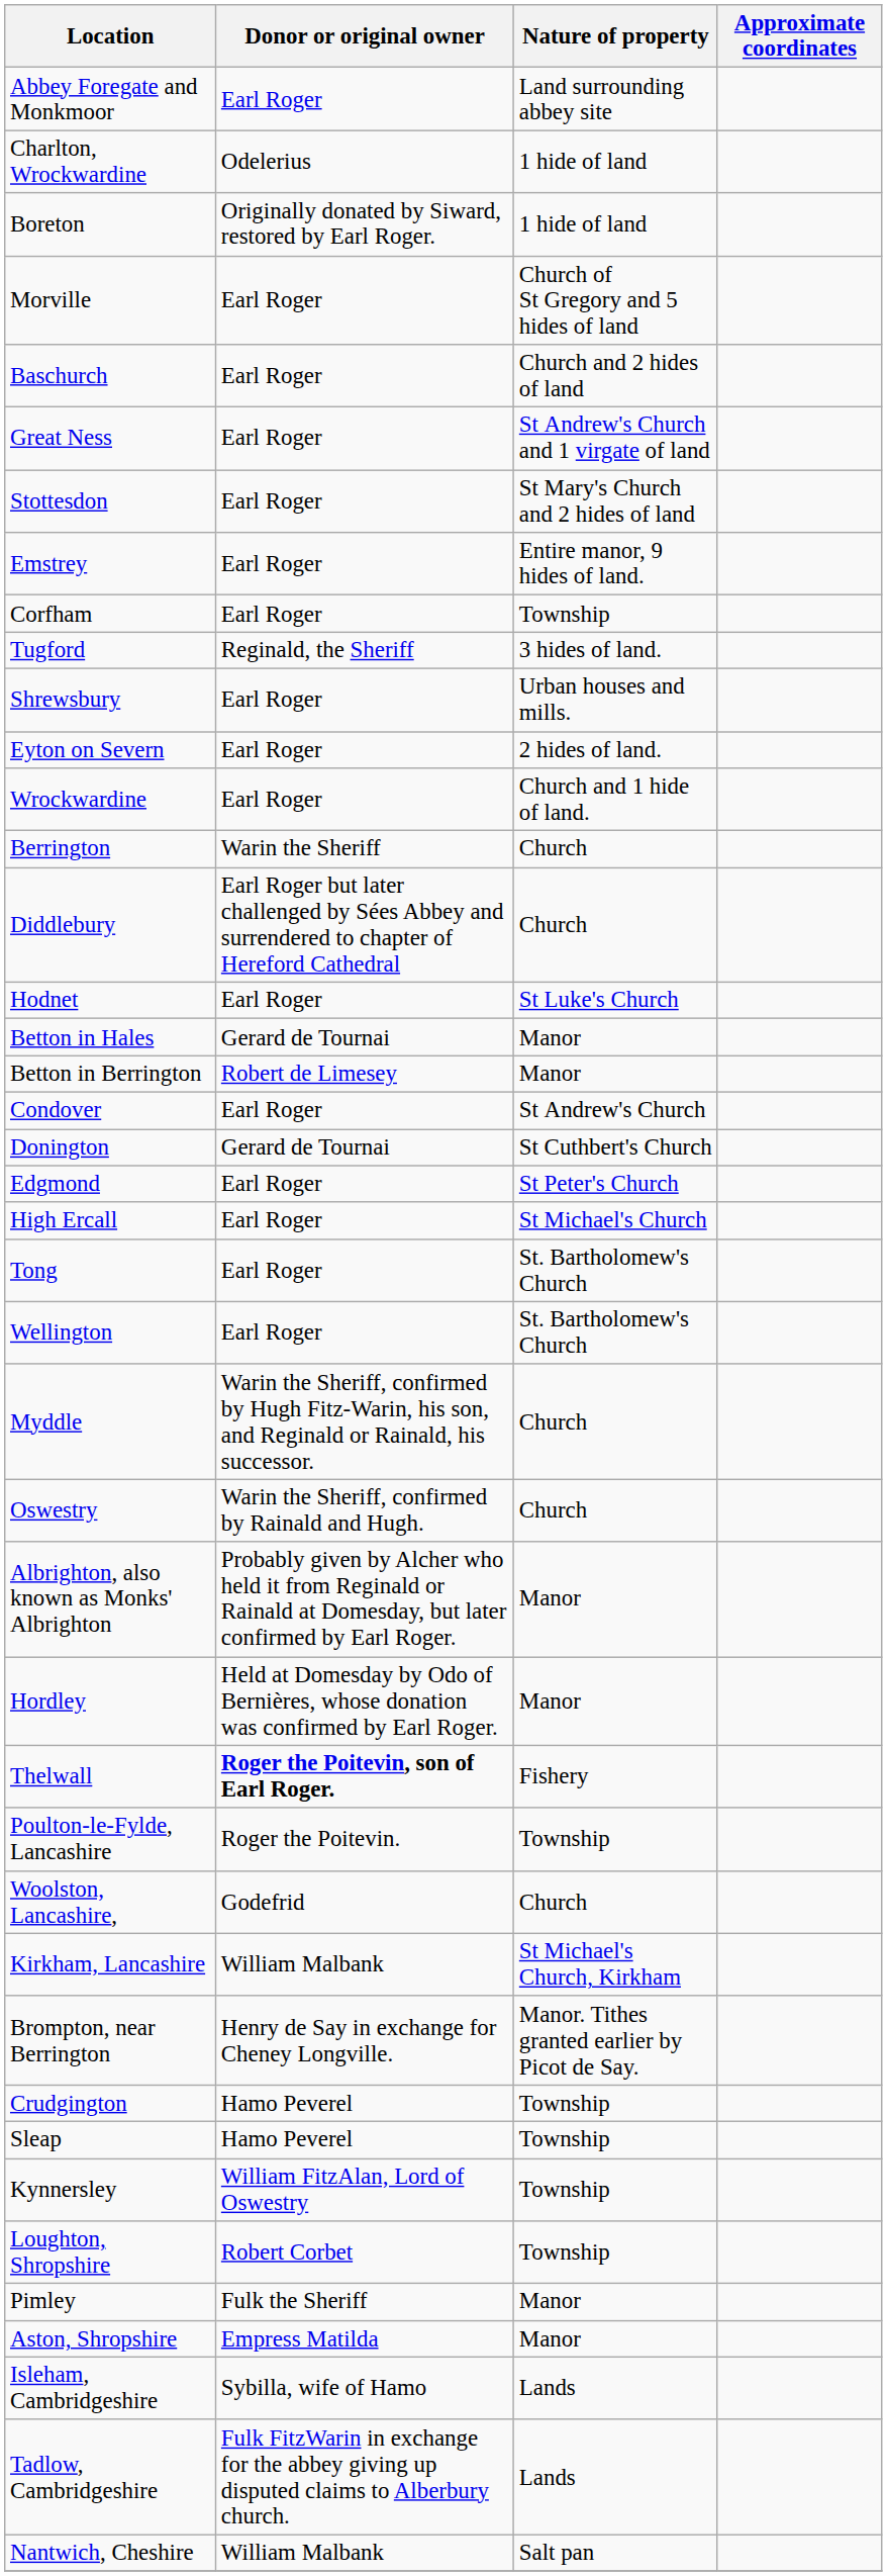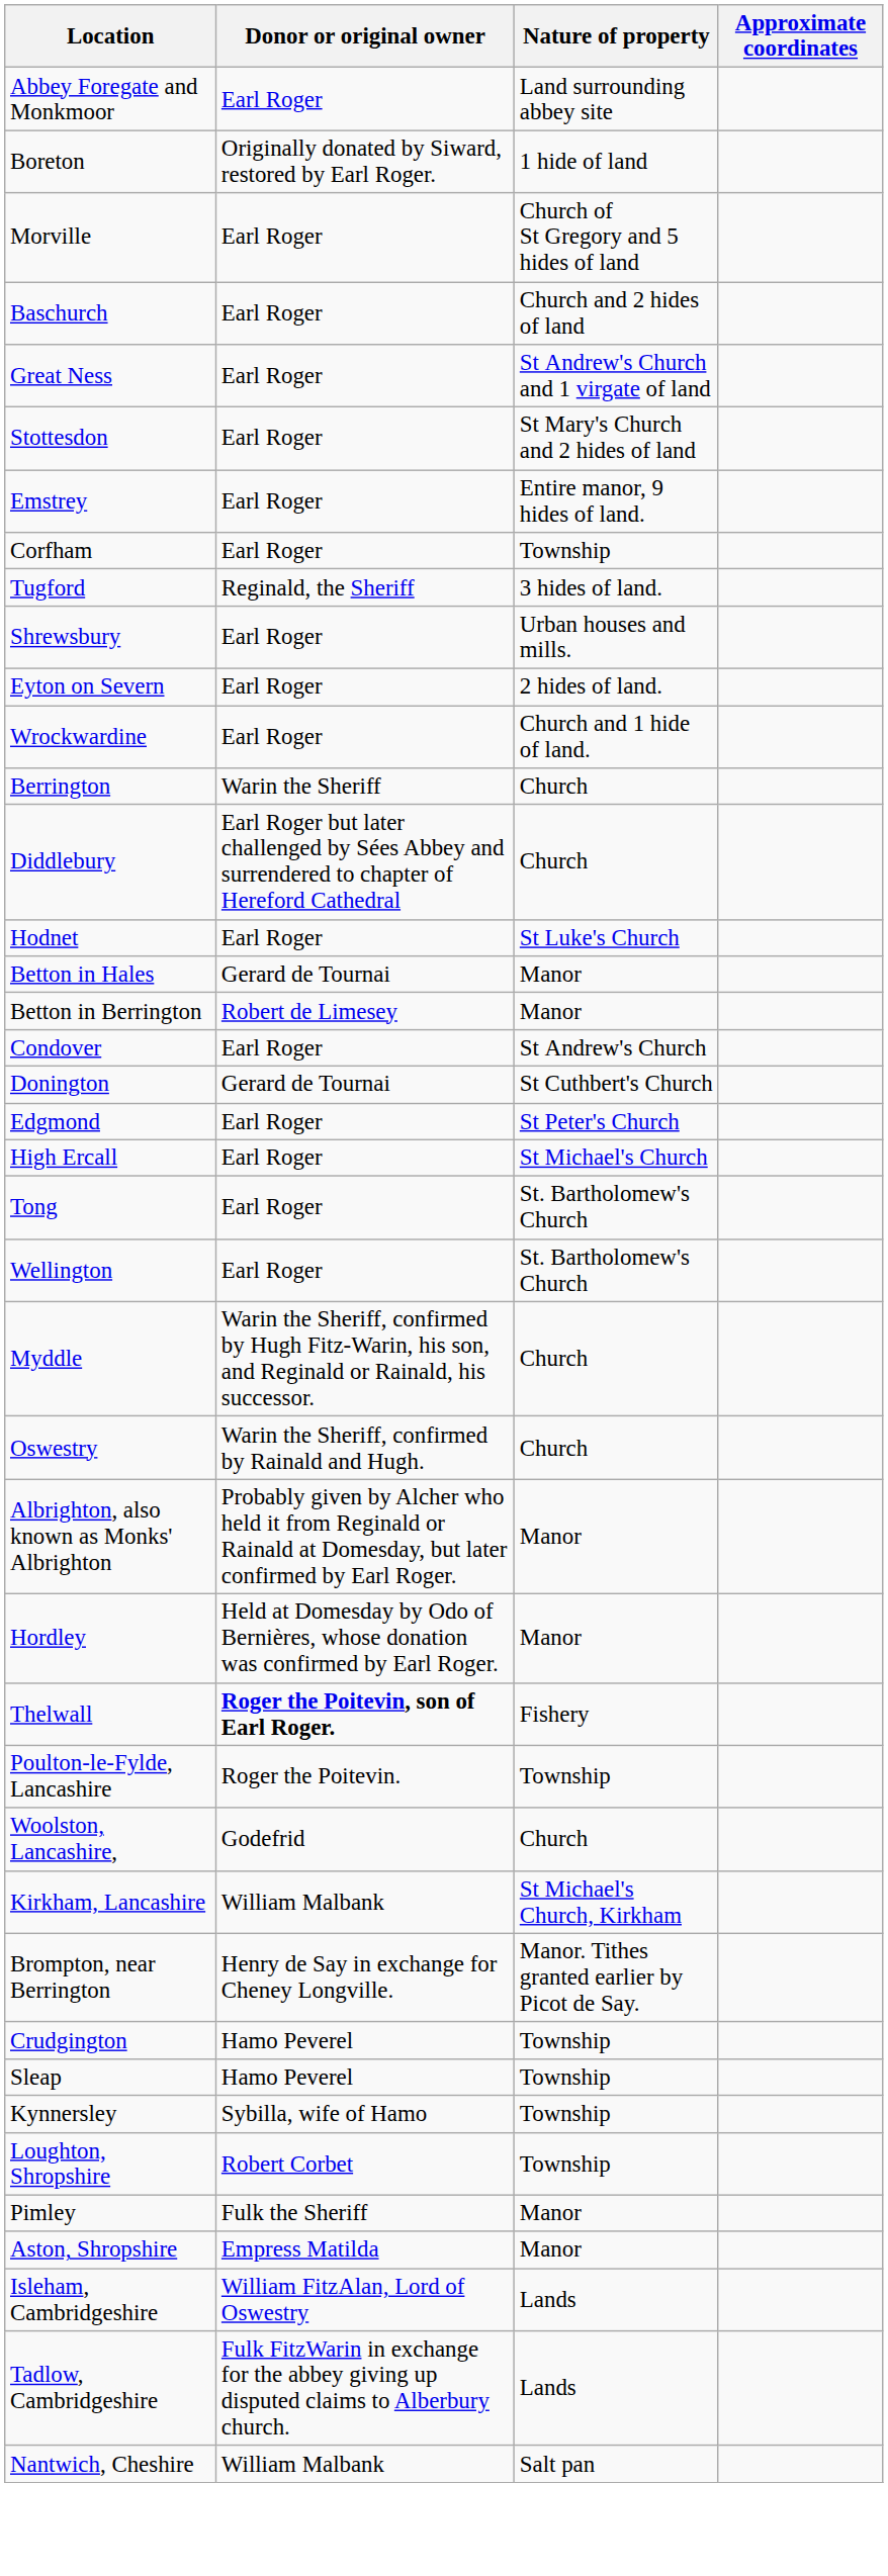- row: Charlton, Wrockwardine | Odelerius | 1 hide of land
Kynnersley | Donor or original owner: William FitzAlan, Lord of Oswestry -> Sybilla, wife of Hamo
Isleham, Cambridgeshire | Donor or original owner: Sybilla, wife of Hamo -> William FitzAlan, Lord of Oswestry
